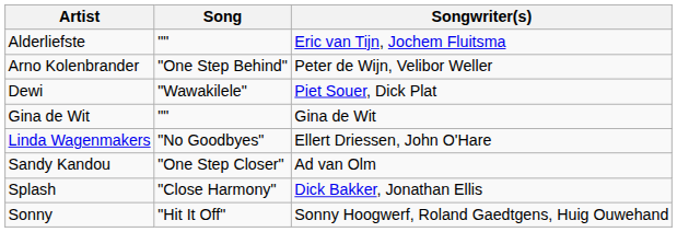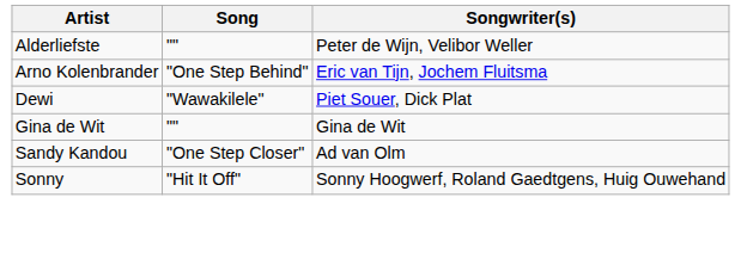Alderliefste | Songwriter(s): Eric van Tijn, Jochem Fluitsma -> Peter de Wijn, Velibor Weller
Arno Kolenbrander | Songwriter(s): Peter de Wijn, Velibor Weller -> Eric van Tijn, Jochem Fluitsma
- row: Linda Wagenmakers | "No Goodbyes" | Ellert Driessen, John O'Hare
- row: Splash | "Close Harmony" | Dick Bakker, Jonathan Ellis
